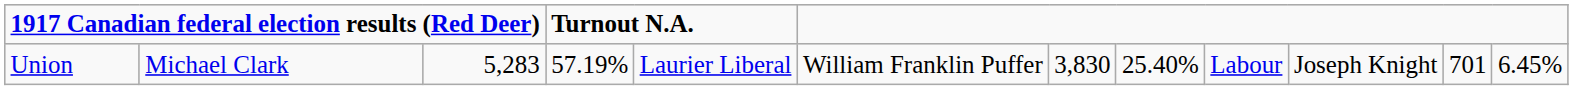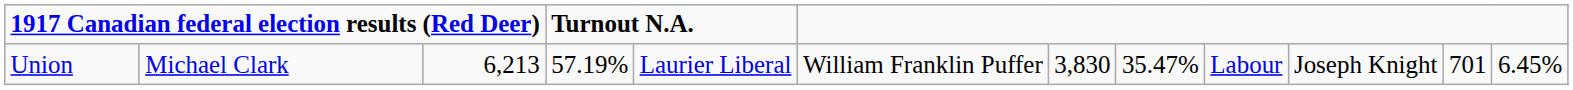Union | column 3: 5,283 -> 6,213
Union | column 8: 25.40% -> 35.47%
